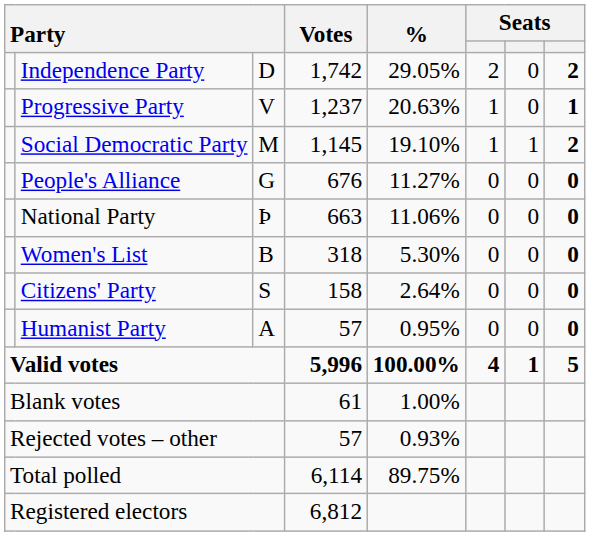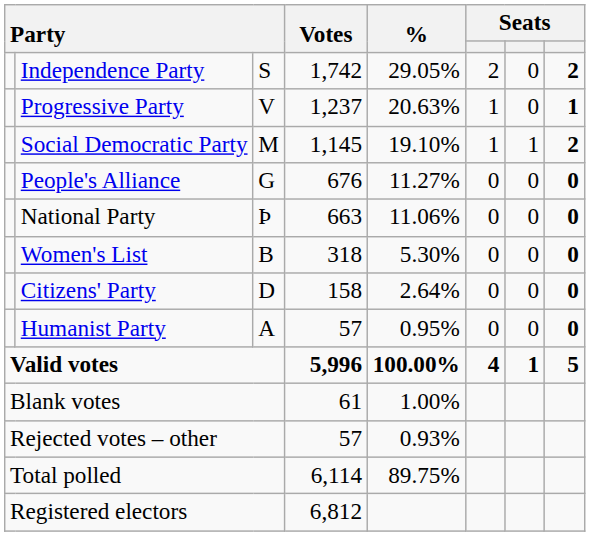Independence Party | column 3: D -> S
Citizens' Party | column 3: S -> D
